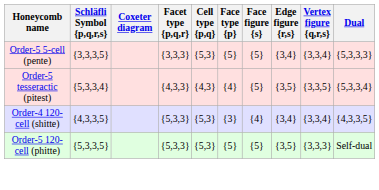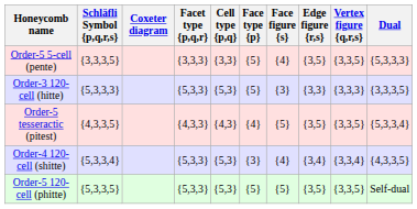Order-5 5-cell (pente) | Cell type {p,q}: {5,3} -> {3,3}
Order-5 5-cell (pente) | Face figure {s}: {5} -> {4}
Order-5 5-cell (pente) | Edge figure {r,s}: {3,4} -> {3,5}
Order-5 5-cell (pente) | Vertex figure {q,r,s}: {3,3,4} -> {3,3,5}
+ row: Order-3 120-cell (hitte) | {5,3,3,3} | {5,3,3} | {5,3} | {5} | {3} | {3,3} | {3,3,3} | {3,3,3,5}
Order-5 tesseractic (pitest) | Schläfli Symbol {p,q,r,s}: {5,3,3,4} -> {4,3,3,5}
Order-4 120-cell (shitte) | Schläfli Symbol {p,q,r,s}: {4,3,3,5} -> {5,3,3,4}
Order-5 120-cell (phitte) | Vertex figure {q,r,s}: {3,3,3} -> {3,3,5}
